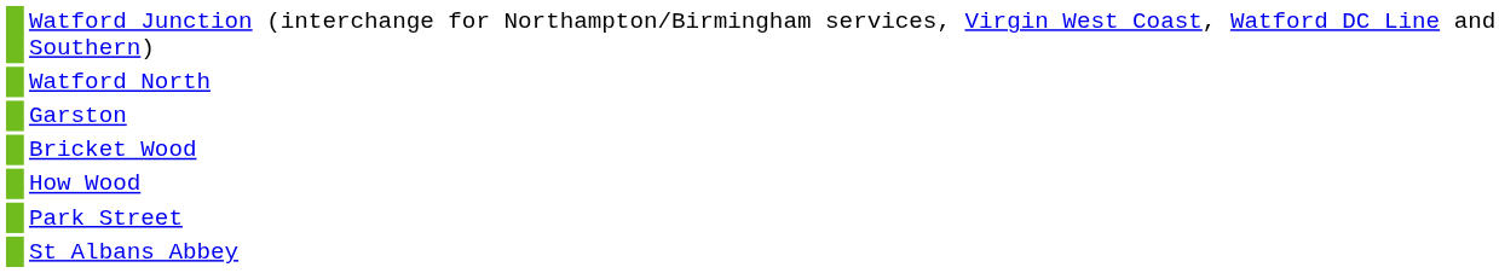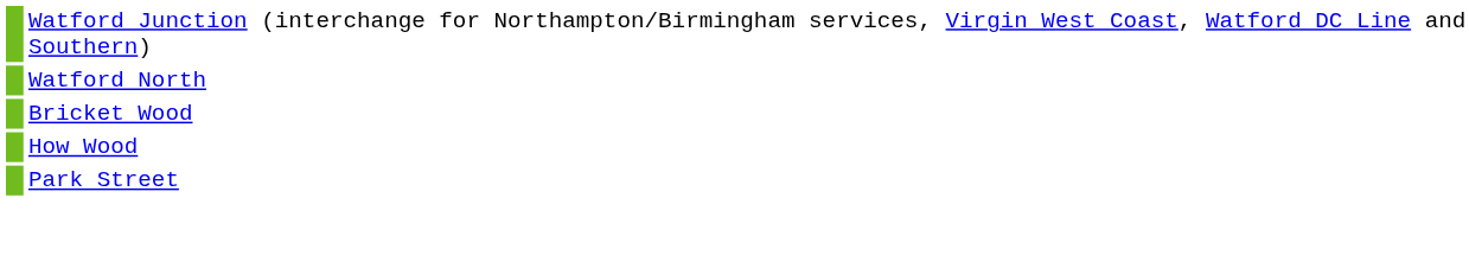- row: Garston
- row: St Albans Abbey
